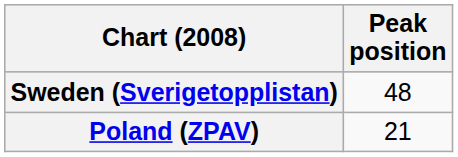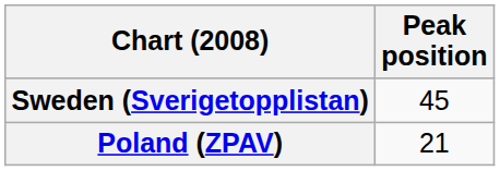Sweden (Sverigetopplistan) | Peak position: 48 -> 45
